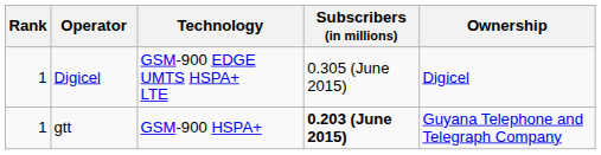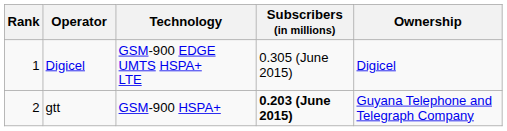gtt | Rank: 1 -> 2
